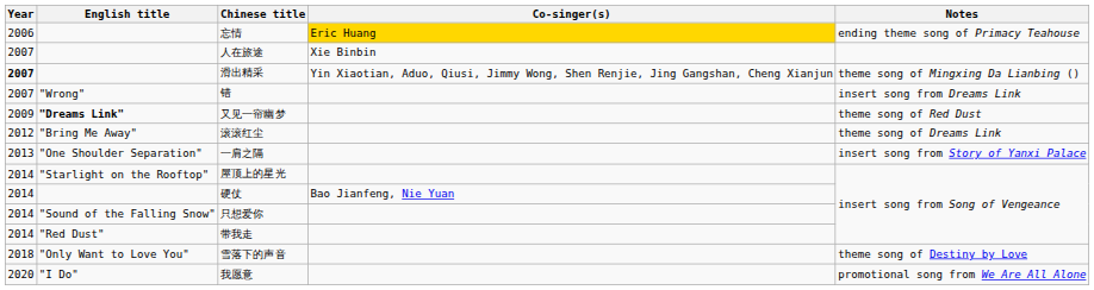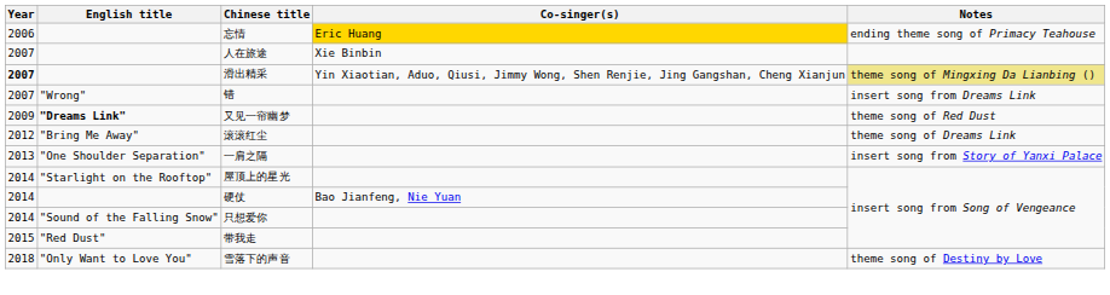滑出精采 | Notes: no background -> khaki background
带我走 | Year: 2014 -> 2015
- row: 2020 | "I Do" | 我愿意 | promotional song from We Are All Alone
